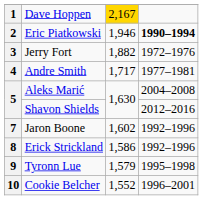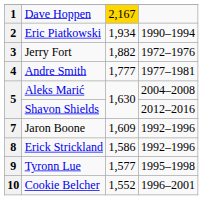2 | column 3: 1,946 -> 1,934
2 | column 4: bold -> normal
4 | column 3: 1,717 -> 1,777
7 | column 3: 1,602 -> 1,609
9 | column 3: 1,579 -> 1,577
